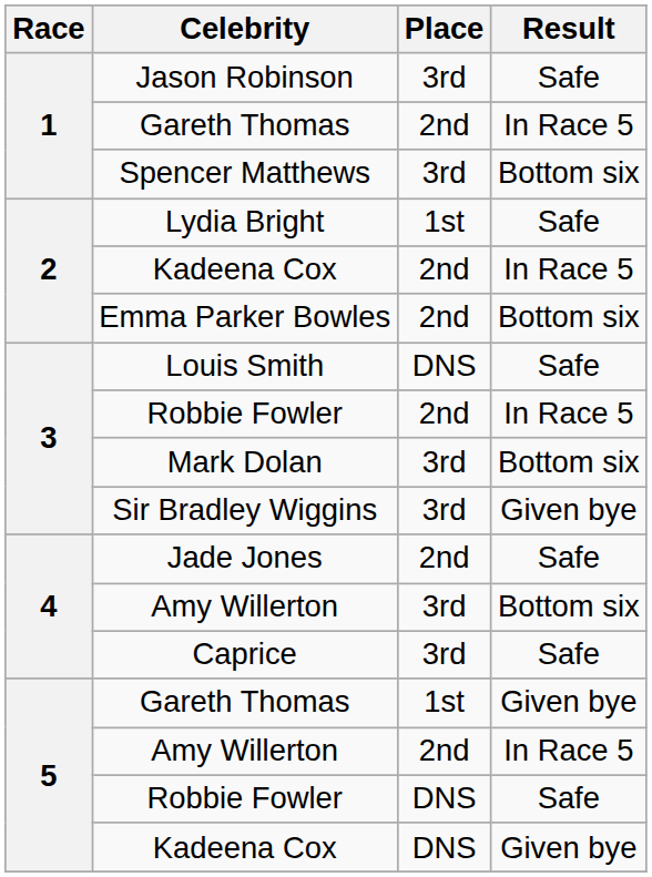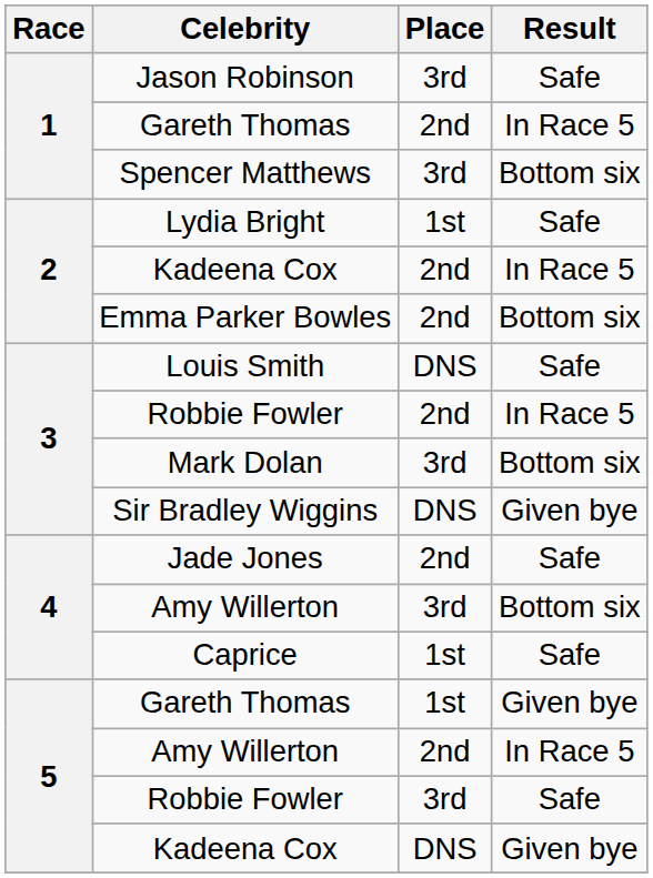Sir Bradley Wiggins | Place: 3rd -> DNS
Caprice | Place: 3rd -> 1st
5 / Robbie Fowler | Place: DNS -> 3rd
